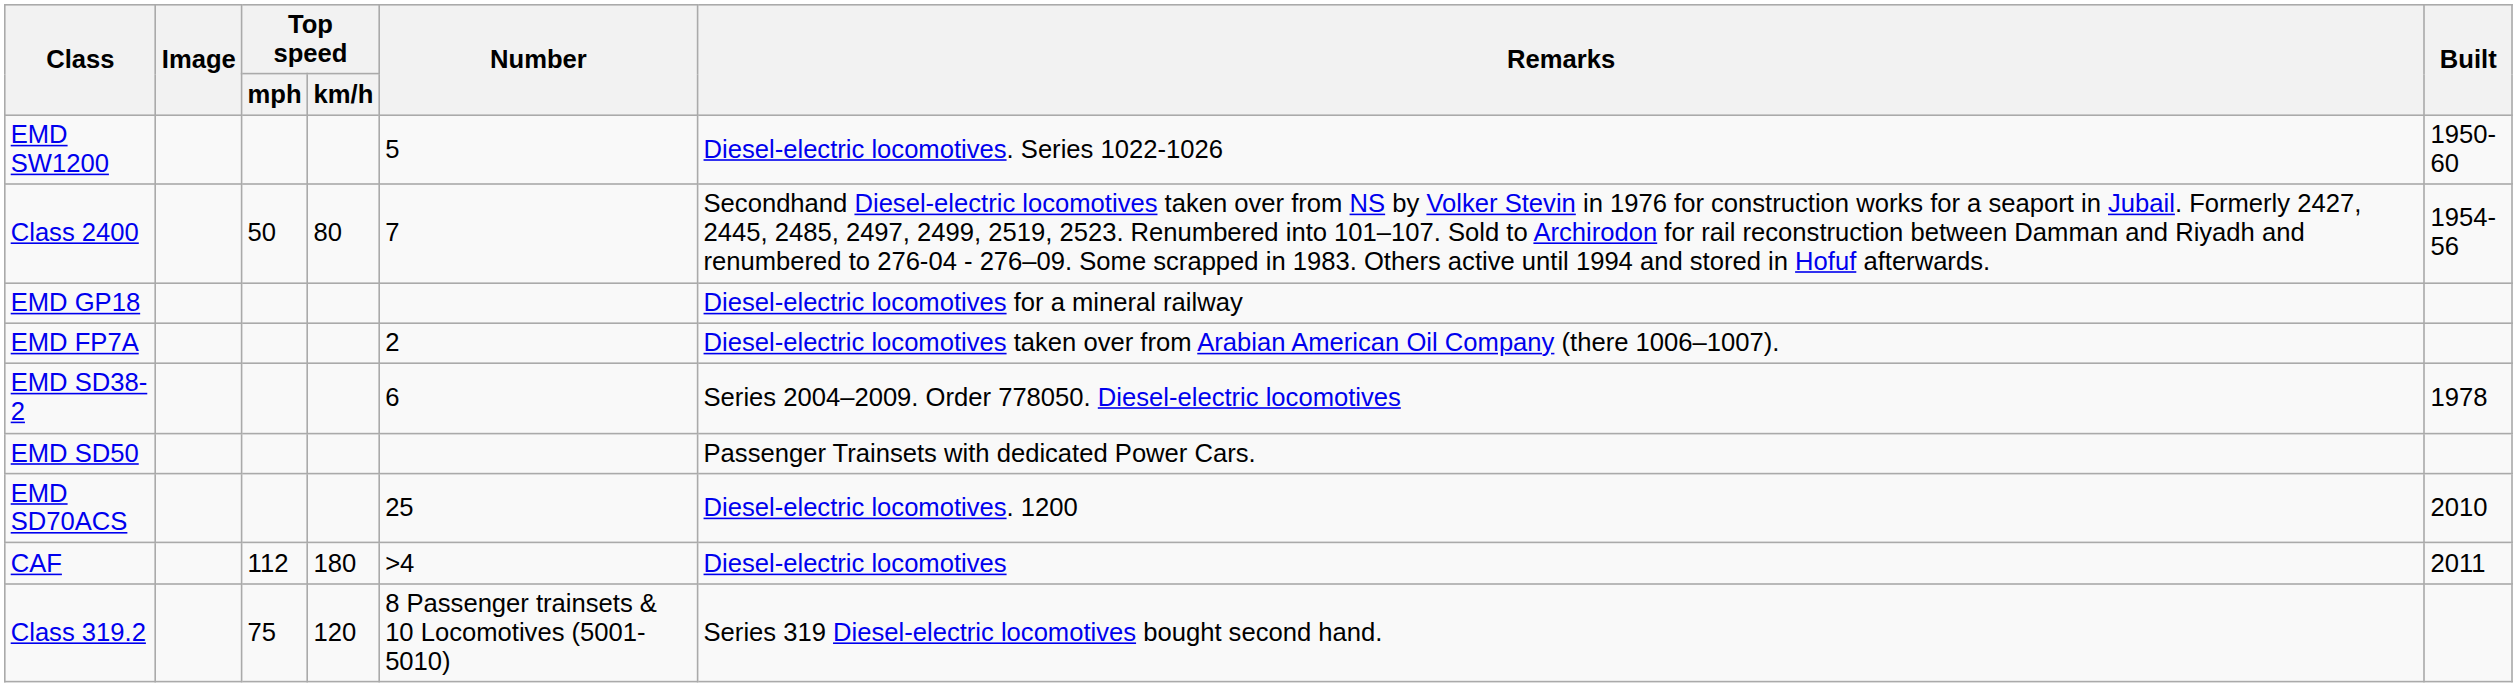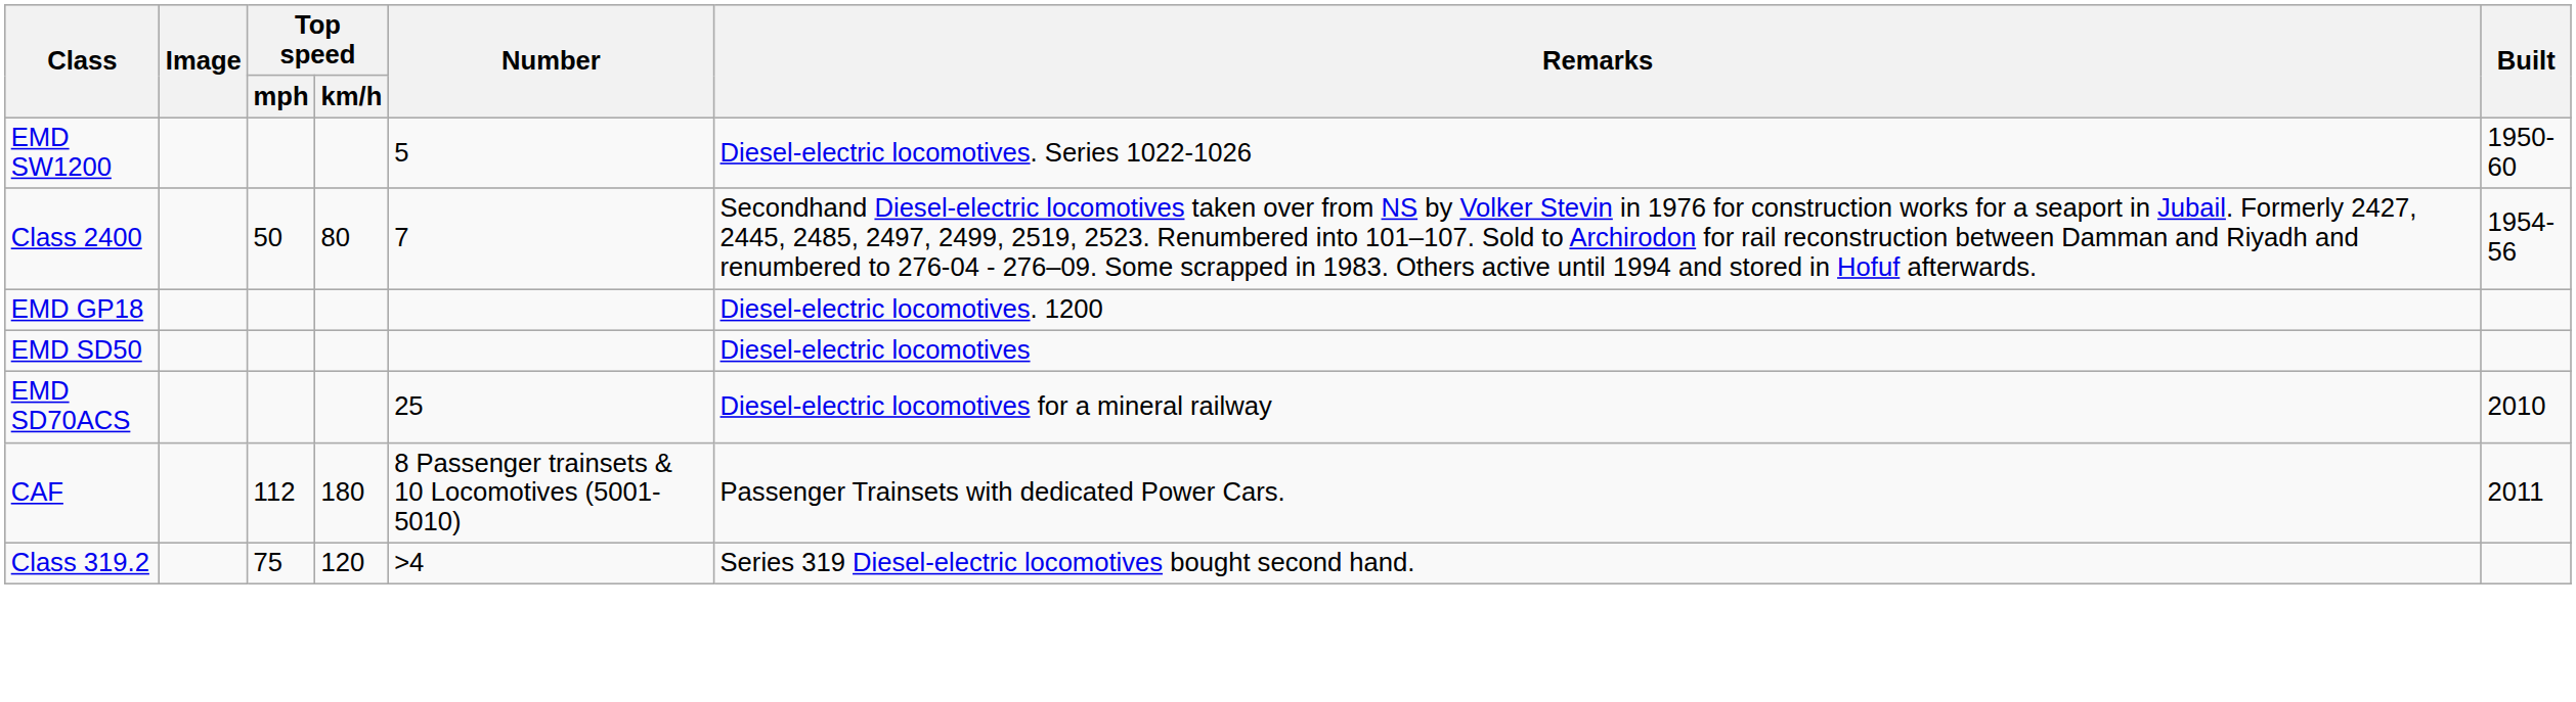EMD GP18 | Remarks: Diesel-electric locomotives for a mineral railway -> Diesel-electric locomotives. 1200
- row: EMD FP7A | 2 | Diesel-electric locomotives taken over from Arabian American Oil Company (there 1006–1007).
- row: EMD SD38-2 | 6 | Series 2004–2009. Order 778050. Diesel-electric locomotives | 1978
EMD SD50 | Remarks: Passenger Trainsets with dedicated Power Cars. -> Diesel-electric locomotives
EMD SD70ACS | Remarks: Diesel-electric locomotives. 1200 -> Diesel-electric locomotives for a mineral railway
CAF | Number: >4 -> 8 Passenger trainsets & 10 Locomotives (5001-5010)
CAF | Remarks: Diesel-electric locomotives -> Passenger Trainsets with dedicated Power Cars.
Class 319.2 | Number: 8 Passenger trainsets & 10 Locomotives (5001-5010) -> >4
